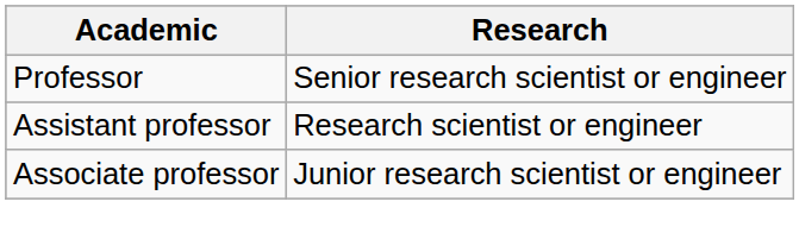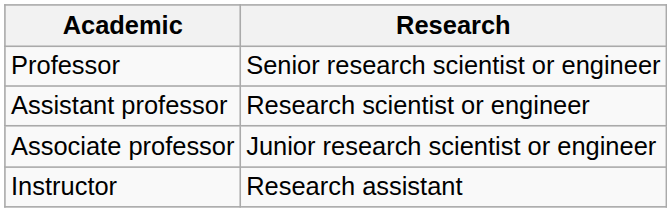+ row: Instructor | Research assistant
